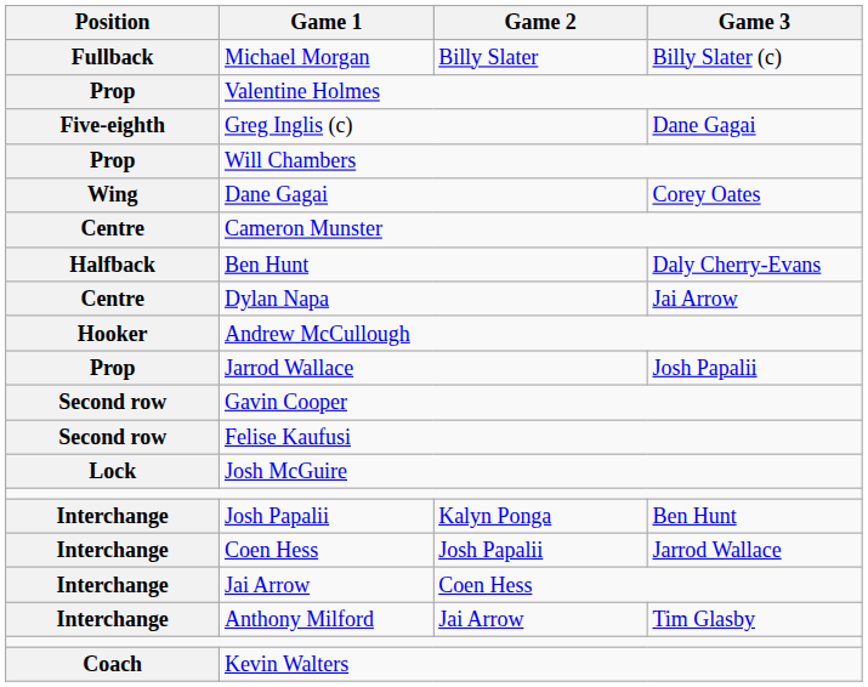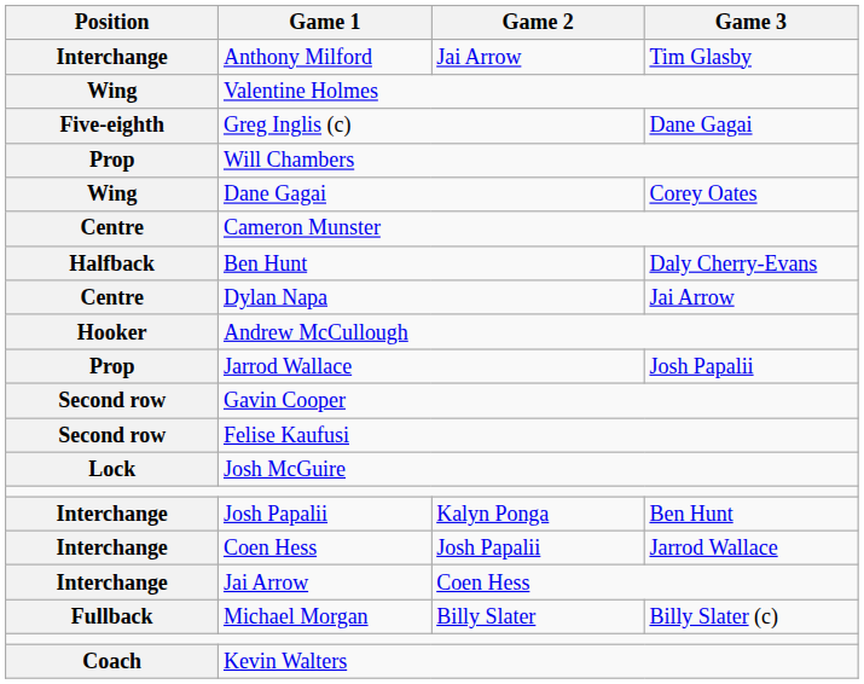rows swapped: Michael Morgan <-> Anthony Milford
Valentine Holmes | Position: Prop -> Wing
